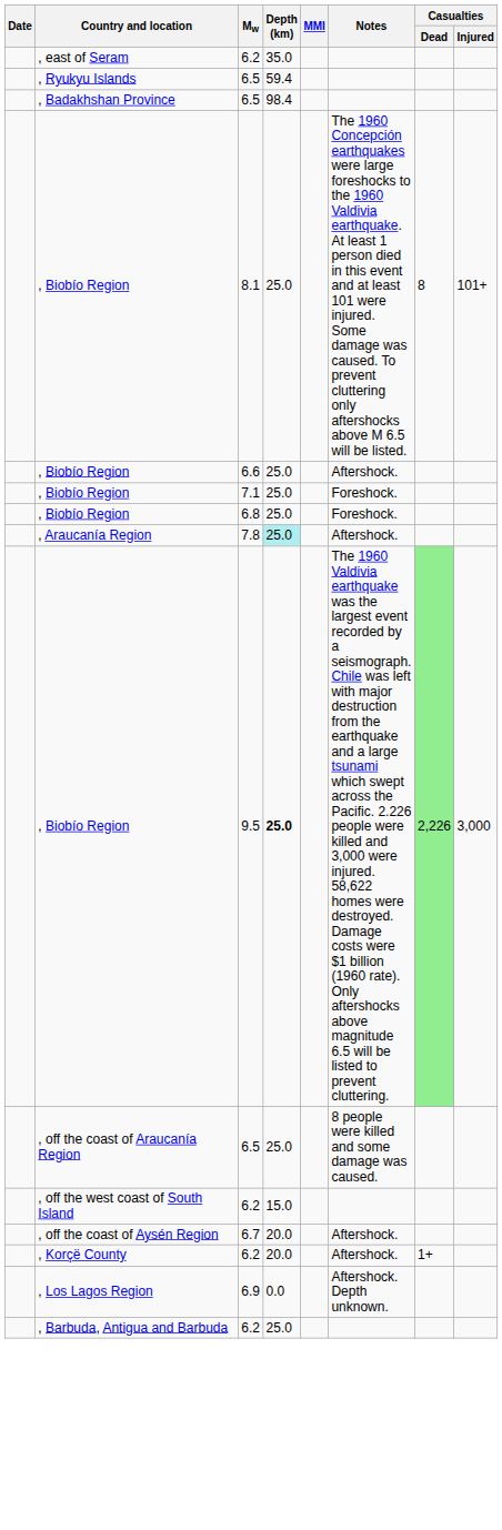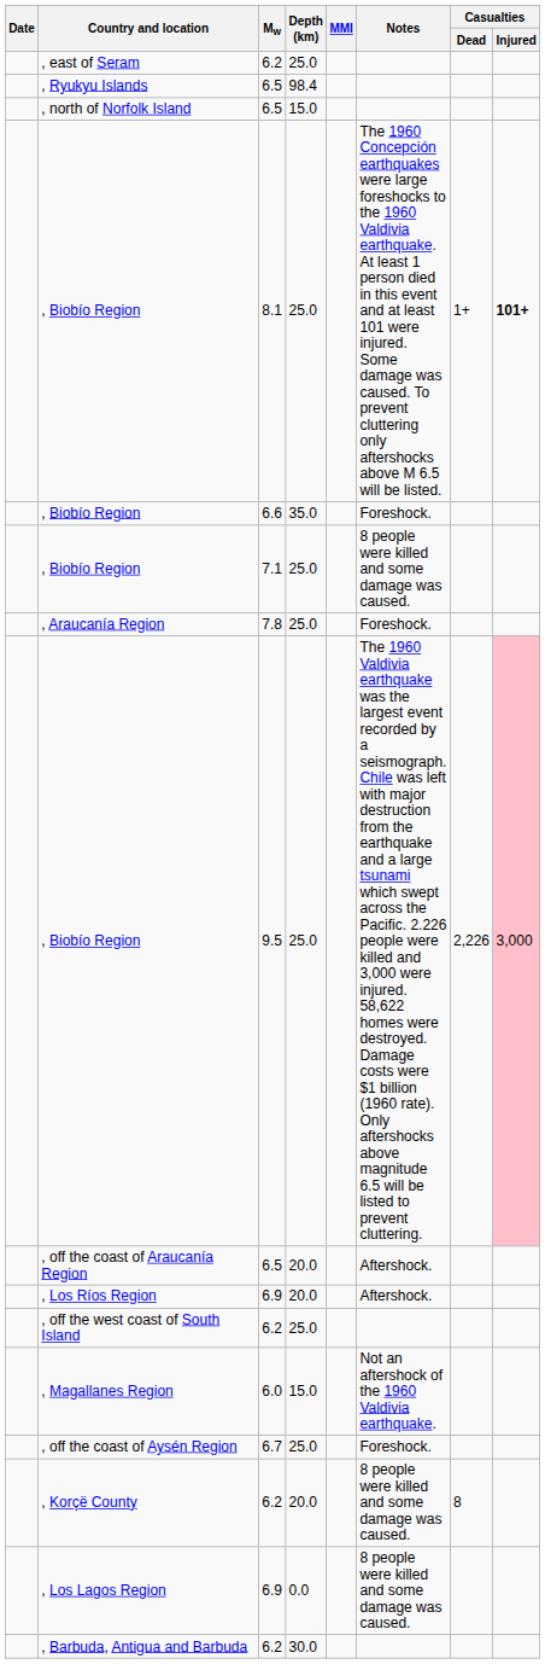, east of Seram | Depth (km): 35.0 -> 25.0
, Ryukyu Islands | Depth (km): 59.4 -> 98.4
- row: , Badakhshan Province | 6.5 | 98.4
+ row: , north of Norfolk Island | 6.5 | 15.0
, Biobío Region / 8.1 | Casualties / Dead: 8 -> 1+
, Biobío Region / 8.1 | Casualties / Injured: normal -> bold
, Biobío Region / 6.6 | Depth (km): 25.0 -> 35.0
, Biobío Region / 6.6 | Notes: Aftershock. -> Foreshock.
, Biobío Region / 7.1 | Notes: Foreshock. -> 8 people were killed and some damage was caused.
- row: , Biobío Region | 6.8 | 25.0 | Foreshock.
, Araucanía Region | Depth (km): paleturquoise background -> no background
, Araucanía Region | Notes: Aftershock. -> Foreshock.
, Biobío Region / 9.5 | Depth (km): bold -> normal
, Biobío Region / 9.5 | Casualties / Dead: lightgreen background -> no background
, Biobío Region / 9.5 | Casualties / Injured: no background -> pink background
, off the coast of Araucanía Region | Depth (km): 25.0 -> 20.0
, off the coast of Araucanía Region | Notes: 8 people were killed and some damage was caused. -> Aftershock.
+ row: , Los Ríos Region | 6.9 | 20.0 | Aftershock.
, off the west coast of South Island | Depth (km): 15.0 -> 25.0
+ row: , Magallanes Region | 6.0 | 15.0 | Not an aftershock of the 1960 Valdivia earthquake.
, off the coast of Aysén Region | Depth (km): 20.0 -> 25.0
, off the coast of Aysén Region | Notes: Aftershock. -> Foreshock.
, Korçë County | Notes: Aftershock. -> 8 people were killed and some damage was caused.
, Korçë County | Casualties / Dead: 1+ -> 8
, Los Lagos Region | Notes: Aftershock. Depth unknown. -> 8 people were killed and some damage was caused.
, Barbuda, Antigua and Barbuda | Depth (km): 25.0 -> 30.0
